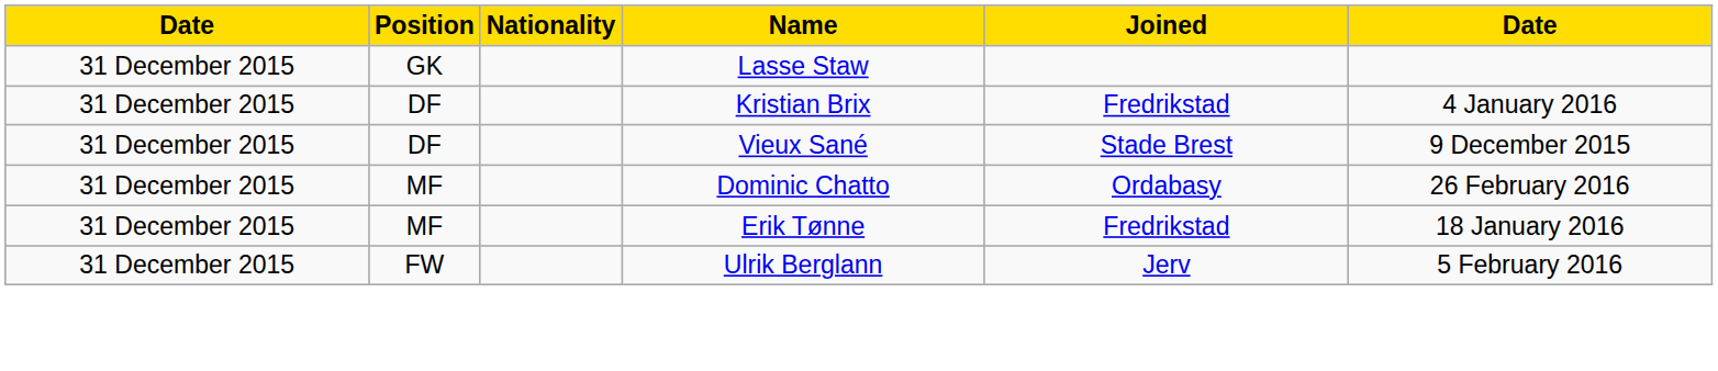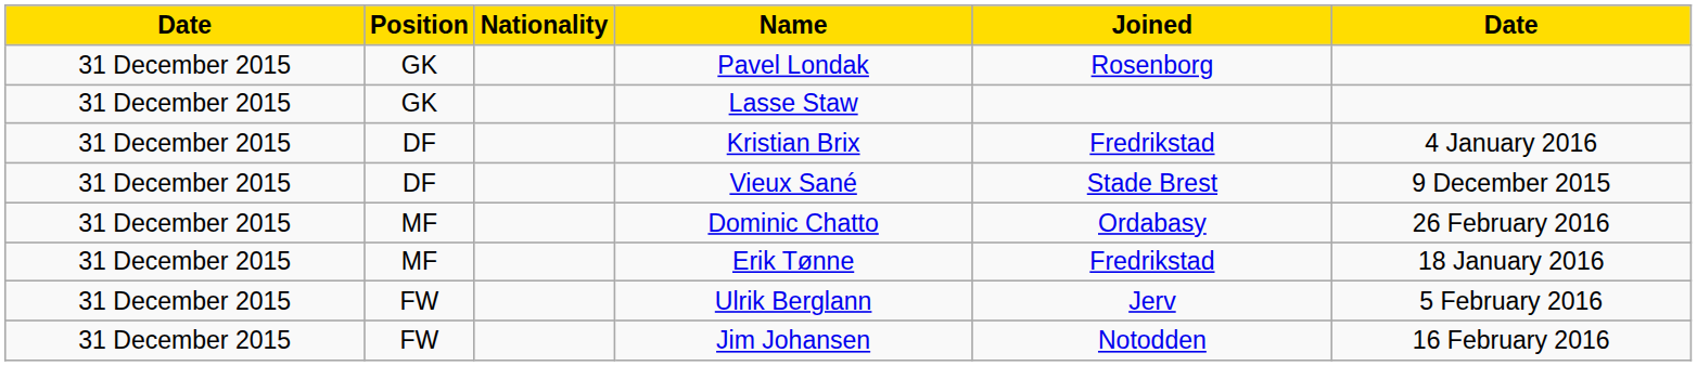+ row: 31 December 2015 | GK | Pavel Londak | Rosenborg
+ row: 31 December 2015 | FW | Jim Johansen | Notodden | 16 February 2016
